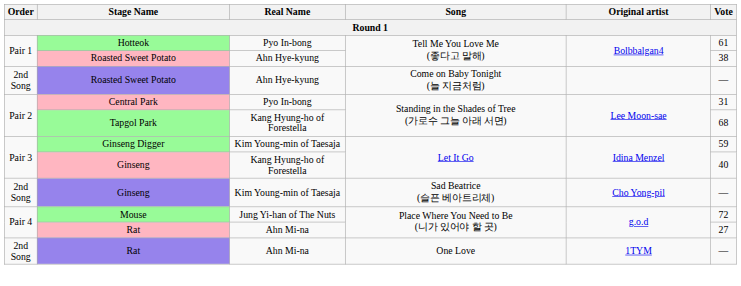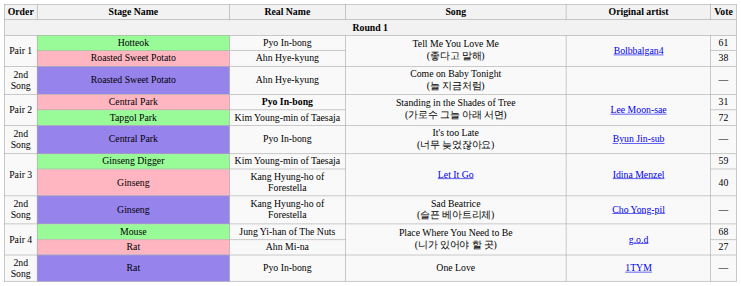Central Park / Standing in the Shades of Tree (가로수 그늘 아래 서면) | Real Name: normal -> bold
Tapgol Park | Real Name: Kang Hyung-ho of Forestella -> Kim Young-min of Taesaja
Tapgol Park | Vote: 68 -> 72
+ row: 2nd Song | Central Park | Pyo In-bong | It's too Late (너무 늦었잖아요) | Byun Jin-sub | —
Ginseng / Sad Beatrice (슬픈 베아트리체) | Real Name: Kim Young-min of Taesaja -> Kang Hyung-ho of Forestella
Mouse | Vote: 72 -> 68
Rat / One Love | Real Name: Ahn Mi-na -> Pyo In-bong
